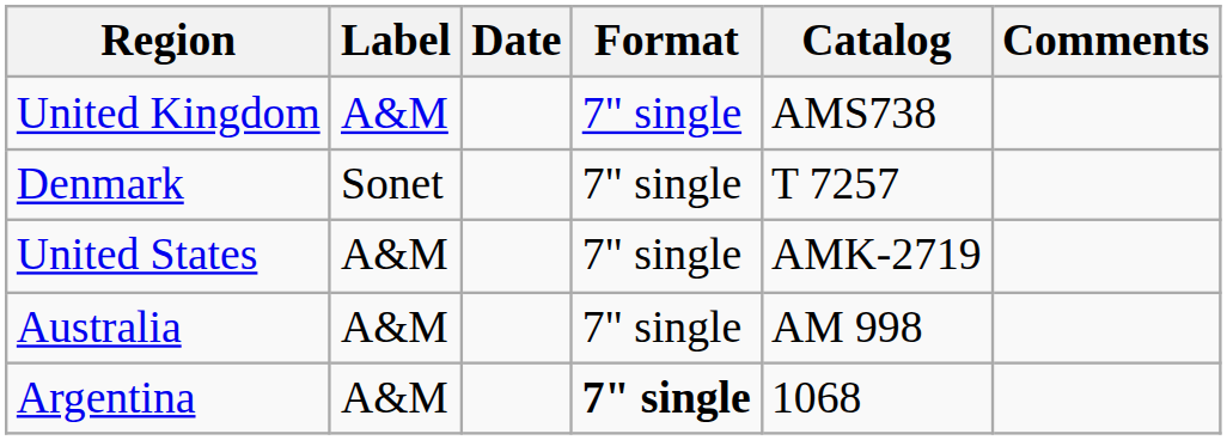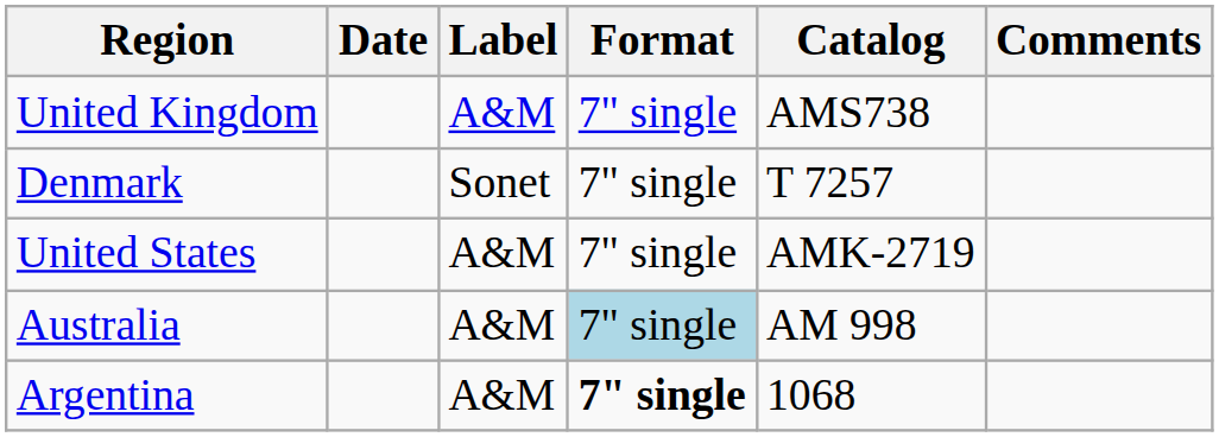columns swapped: Date <-> Label
Australia | Format: no background -> lightblue background
